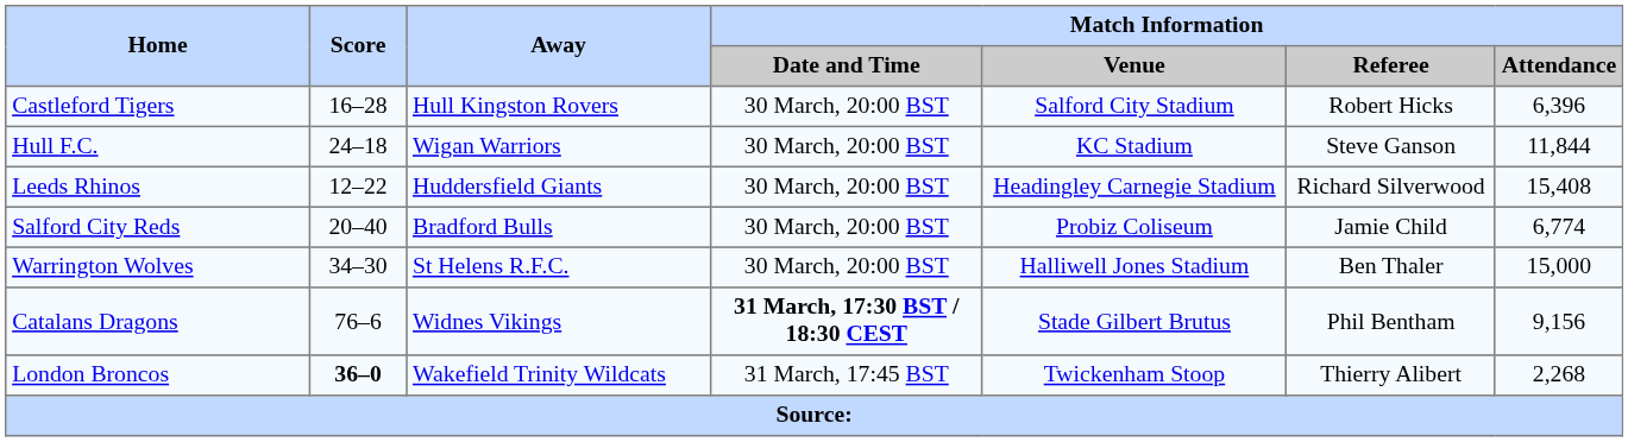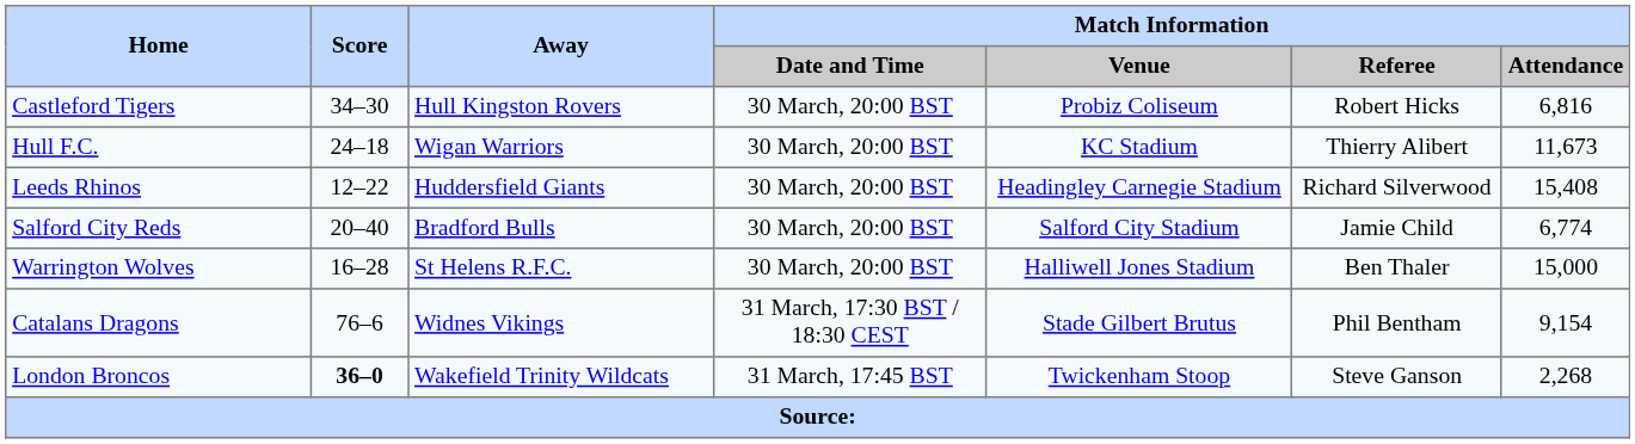Castleford Tigers | Score: 16–28 -> 34–30
Castleford Tigers | Match Information / Venue: Salford City Stadium -> Probiz Coliseum
Castleford Tigers | Match Information / Attendance: 6,396 -> 6,816
Hull F.C. | Match Information / Referee: Steve Ganson -> Thierry Alibert
Hull F.C. | Match Information / Attendance: 11,844 -> 11,673
Salford City Reds | Match Information / Venue: Probiz Coliseum -> Salford City Stadium
Warrington Wolves | Score: 34–30 -> 16–28
Catalans Dragons | Match Information / Date and Time: bold -> normal
Catalans Dragons | Match Information / Attendance: 9,156 -> 9,154
London Broncos | Match Information / Referee: Thierry Alibert -> Steve Ganson
